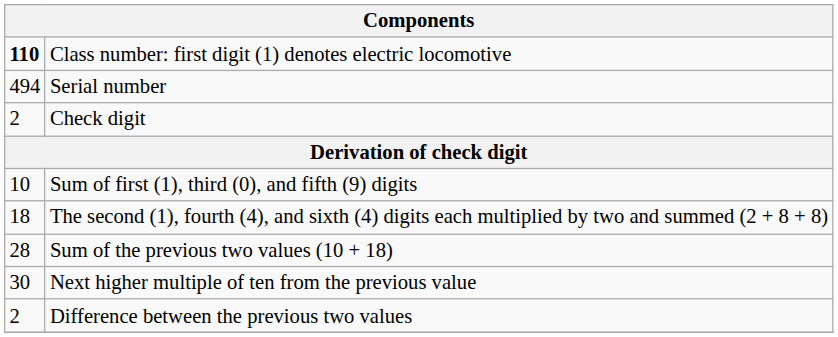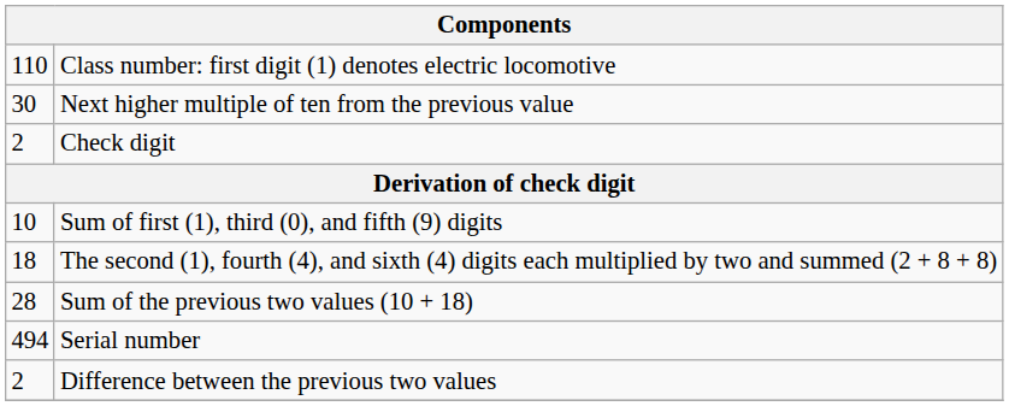Class number: first digit (1) denotes electric locomotive | column 1: bold -> normal
rows swapped: Serial number <-> Next higher multiple of ten from the previous value
